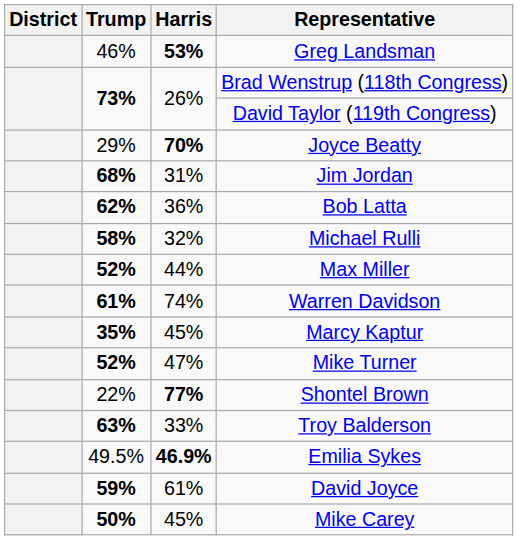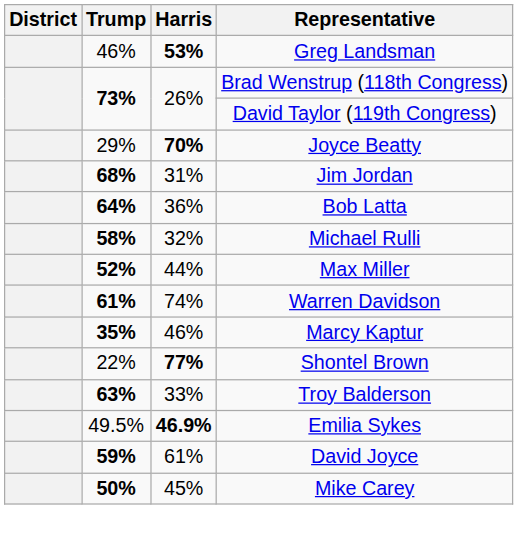Bob Latta | Trump: 62% -> 64%
Marcy Kaptur | Harris: 45% -> 46%
- row: 52% | 47% | Mike Turner
